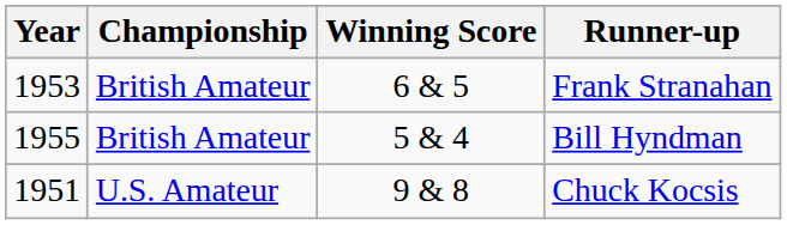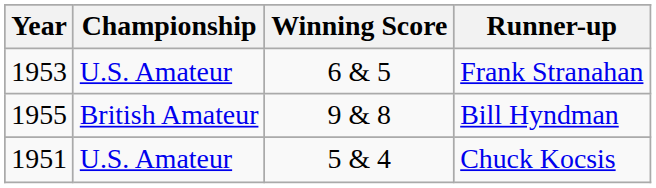Frank Stranahan | Championship: British Amateur -> U.S. Amateur
Bill Hyndman | Winning Score: 5 & 4 -> 9 & 8
Chuck Kocsis | Winning Score: 9 & 8 -> 5 & 4
